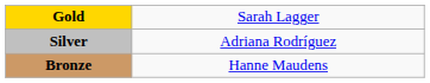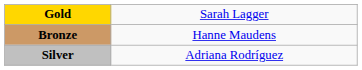rows swapped: Silver <-> Bronze
